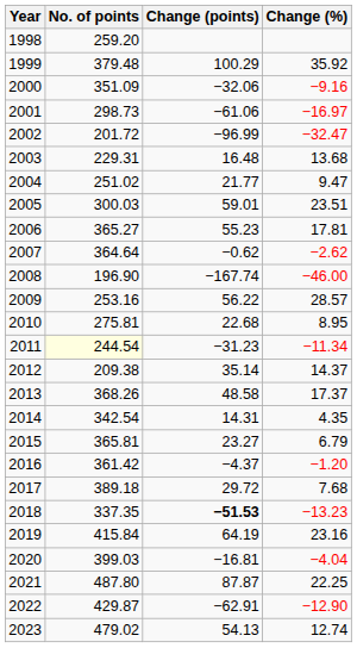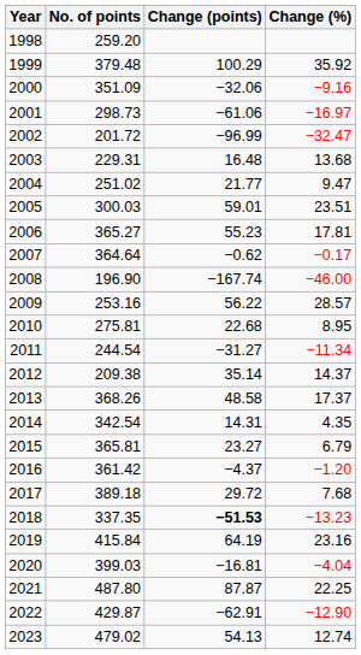2007 | Change (%): −2.62 -> −0.17
2011 | No. of points: lightyellow background -> no background
2011 | Change (points): −31.23 -> −31.27
